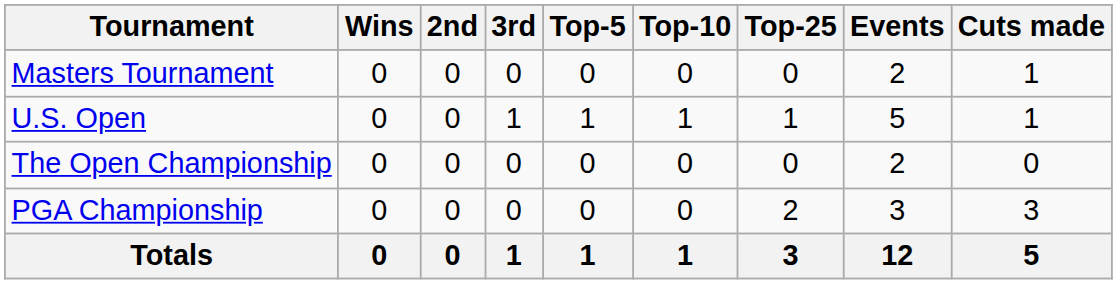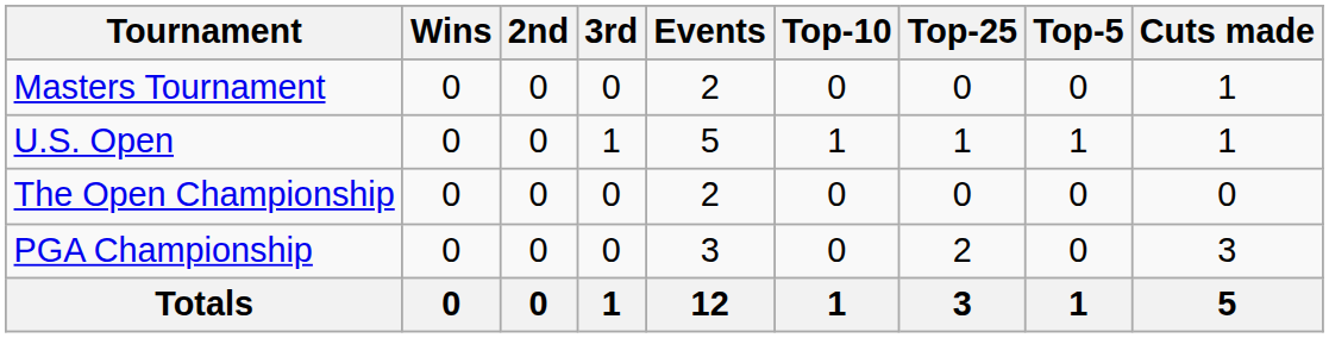columns swapped: Top-5 <-> Events
